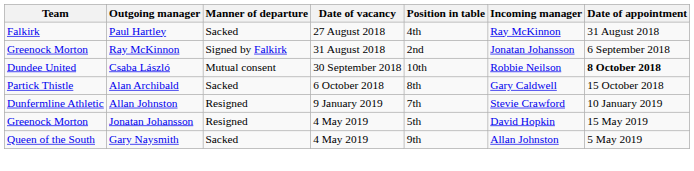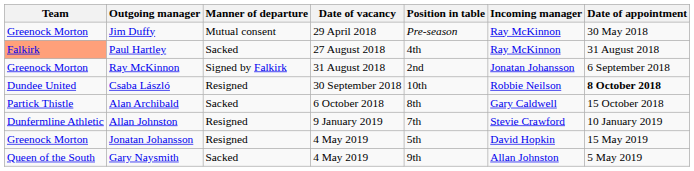+ row: Greenock Morton | Jim Duffy | Mutual consent | 29 April 2018 | Pre-season | Ray McKinnon | 30 May 2018
Paul Hartley | Team: no background -> lightsalmon background
Csaba László | Manner of departure: Mutual consent -> Resigned
